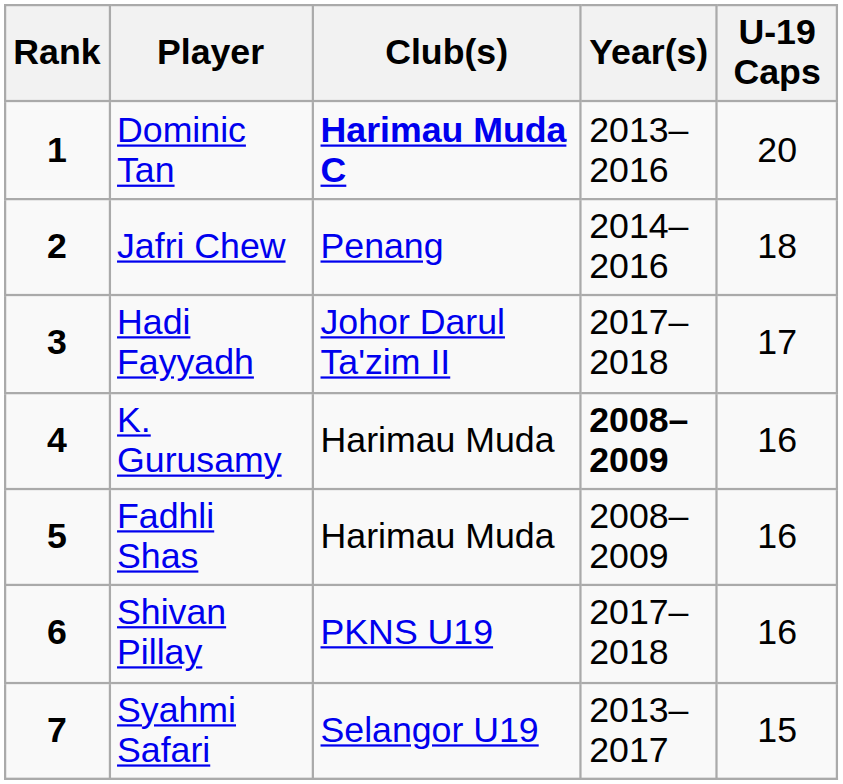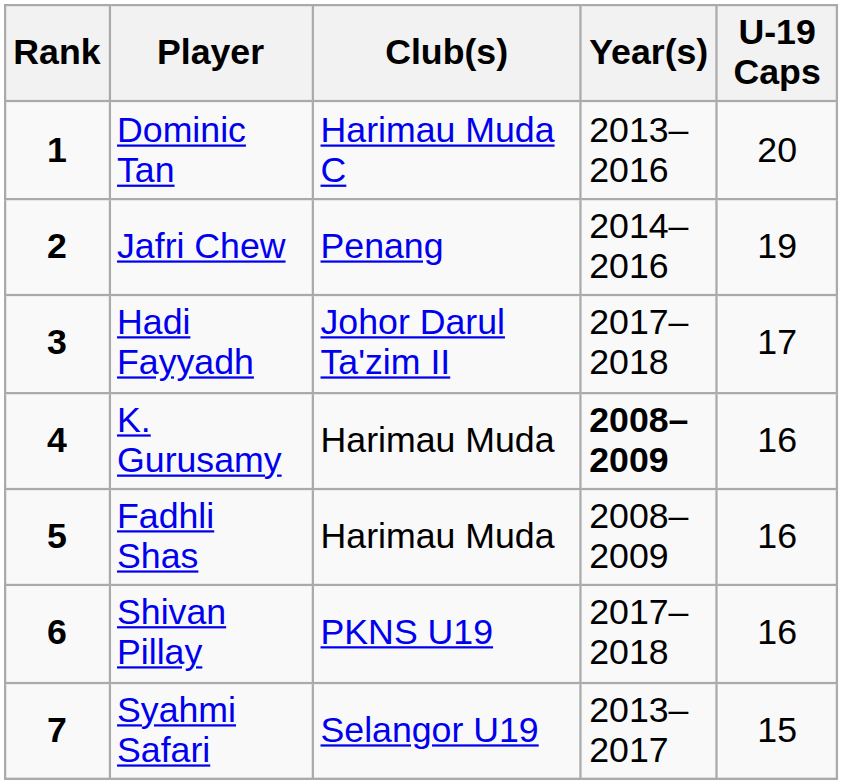Dominic Tan | Club(s): bold -> normal
Jafri Chew | U-19 Caps: 18 -> 19
